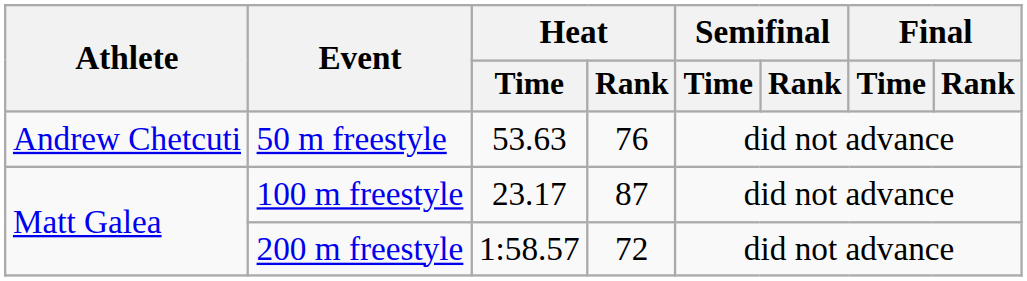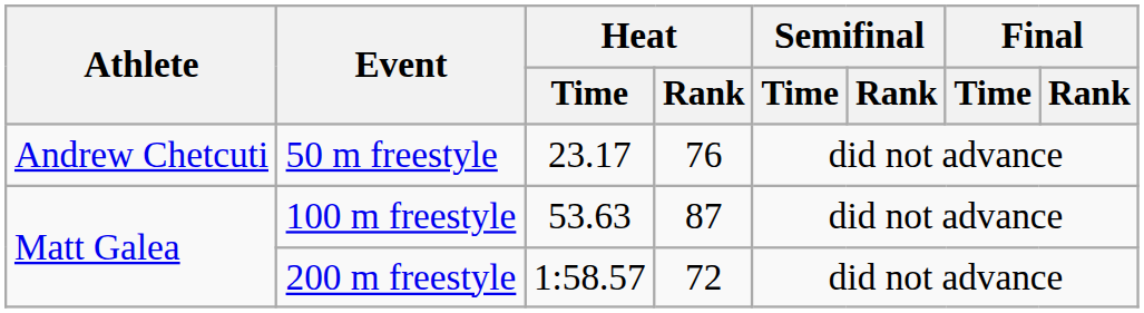50 m freestyle | Heat / Time: 53.63 -> 23.17
100 m freestyle | Heat / Time: 23.17 -> 53.63
